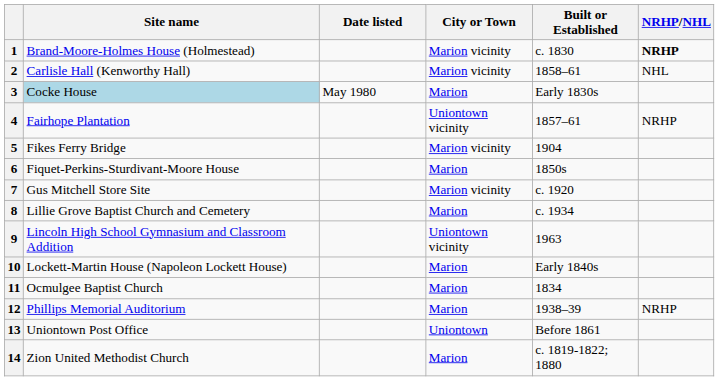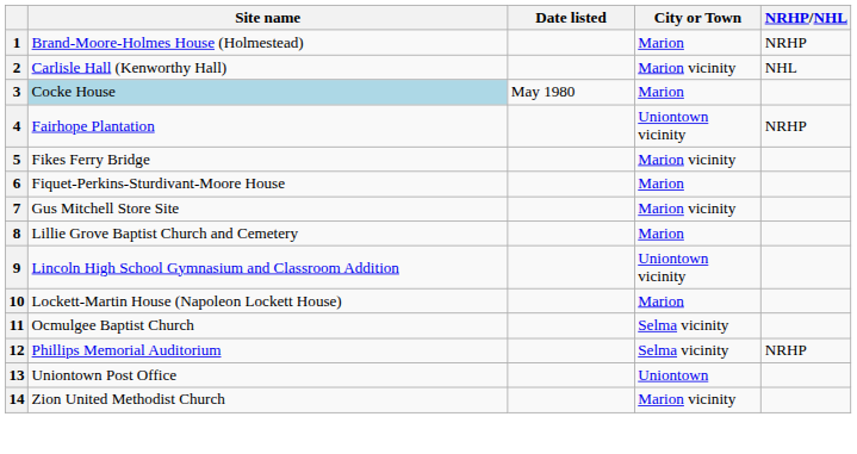- column: Built or Established | c. 1830 | 1858–61 | Early 1830s | 1857–61 | 1904 | 1850s | c. 1920 | c. 1934 | 1963 | Early 1840s | 1834 | 1938–39 | Before 1861 | c. 1819-1822; 1880
1 | City or Town: Marion vicinity -> Marion
1 | NRHP/NHL: bold -> normal
11 | City or Town: Marion -> Selma vicinity
12 | City or Town: Marion -> Selma vicinity
14 | City or Town: Marion -> Marion vicinity
